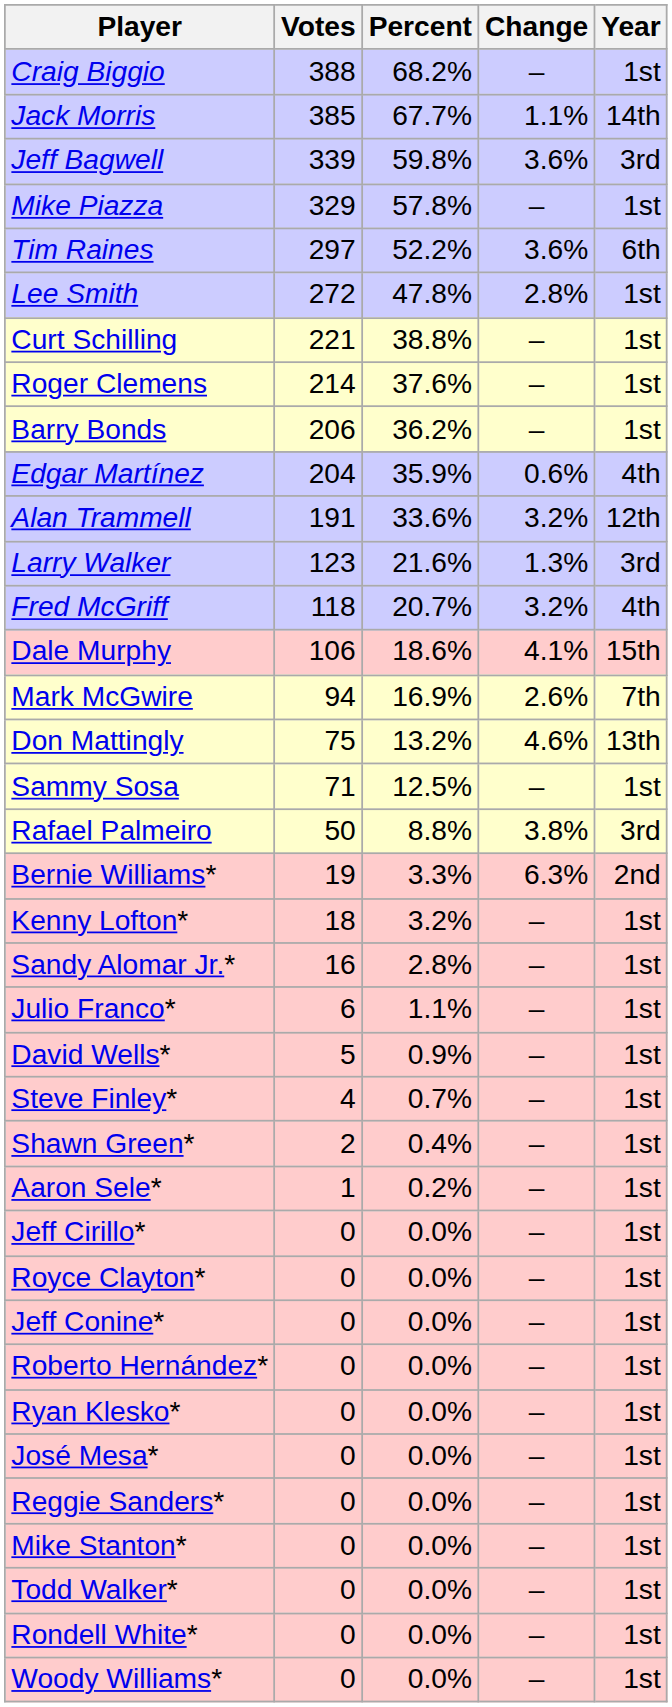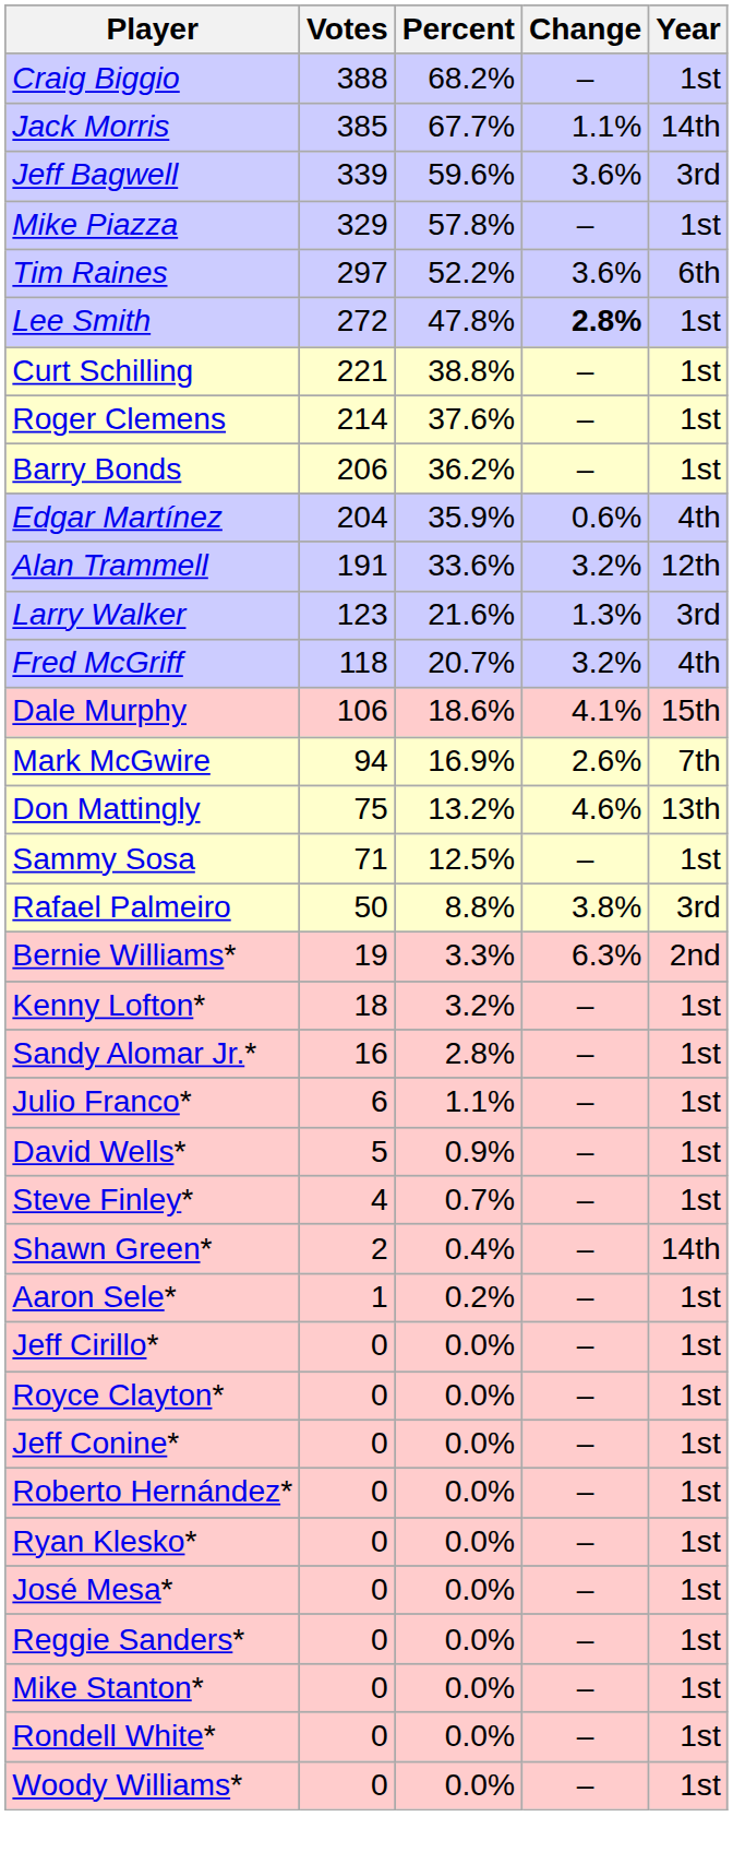Jeff Bagwell | Percent: 59.8% -> 59.6%
Lee Smith | Change: normal -> bold
Shawn Green* | Year: 1st -> 14th
- row: Todd Walker* | 0 | 0.0% | – | 1st
